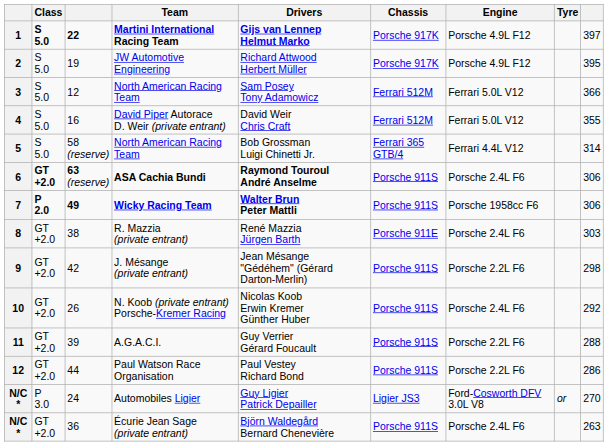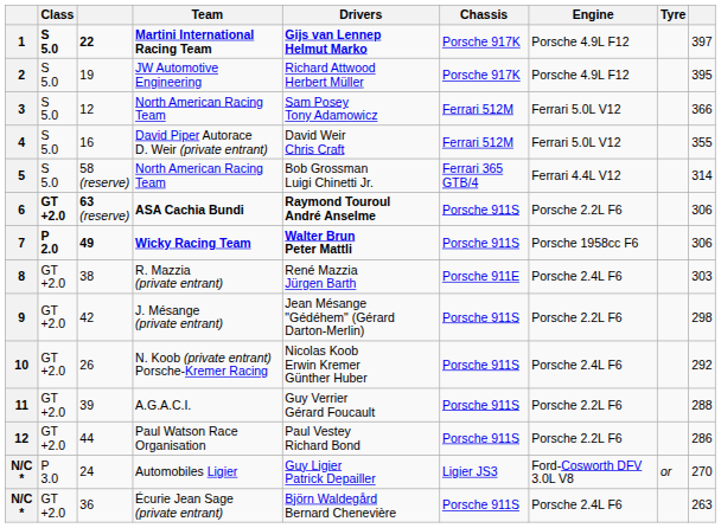ASA Cachia Bundi | Engine: Porsche 2.4L F6 -> Porsche 2.2L F6
